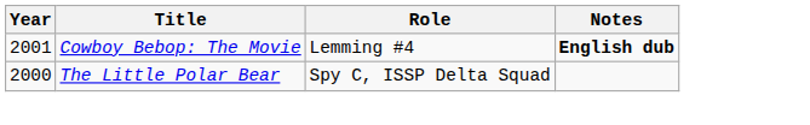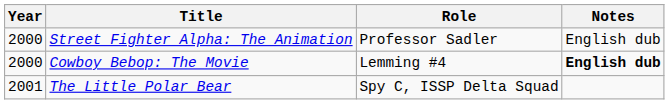+ row: 2000 | Street Fighter Alpha: The Animation | Professor Sadler | English dub
Cowboy Bebop: The Movie | Year: 2001 -> 2000
The Little Polar Bear | Year: 2000 -> 2001
